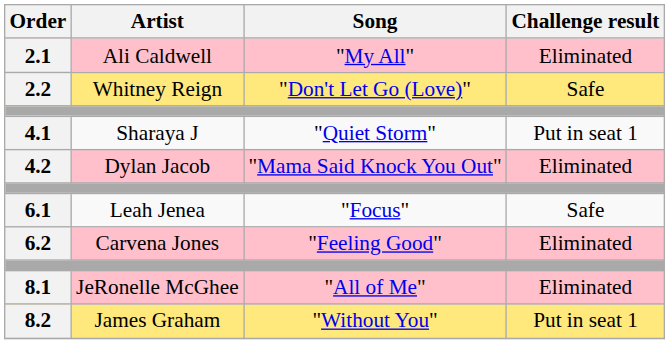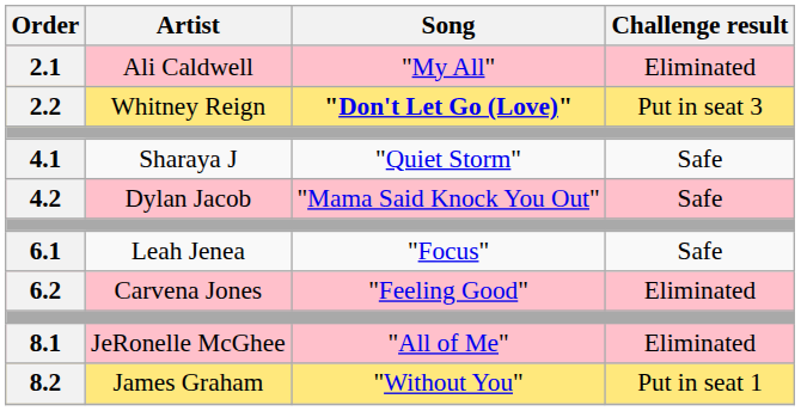2.2 | Song: normal -> bold
2.2 | Challenge result: Safe -> Put in seat 3
4.1 | Challenge result: Put in seat 1 -> Safe
4.2 | Challenge result: Eliminated -> Safe
